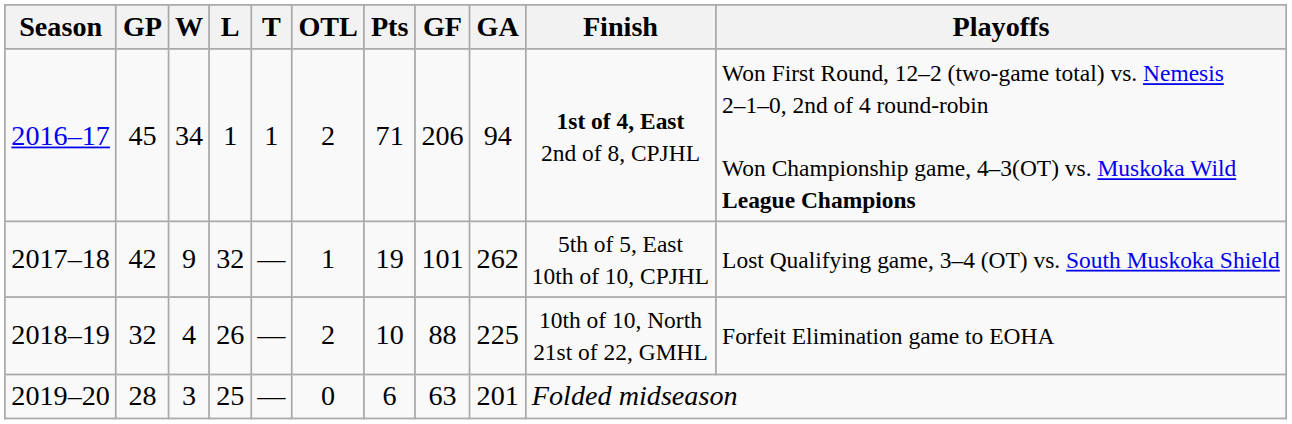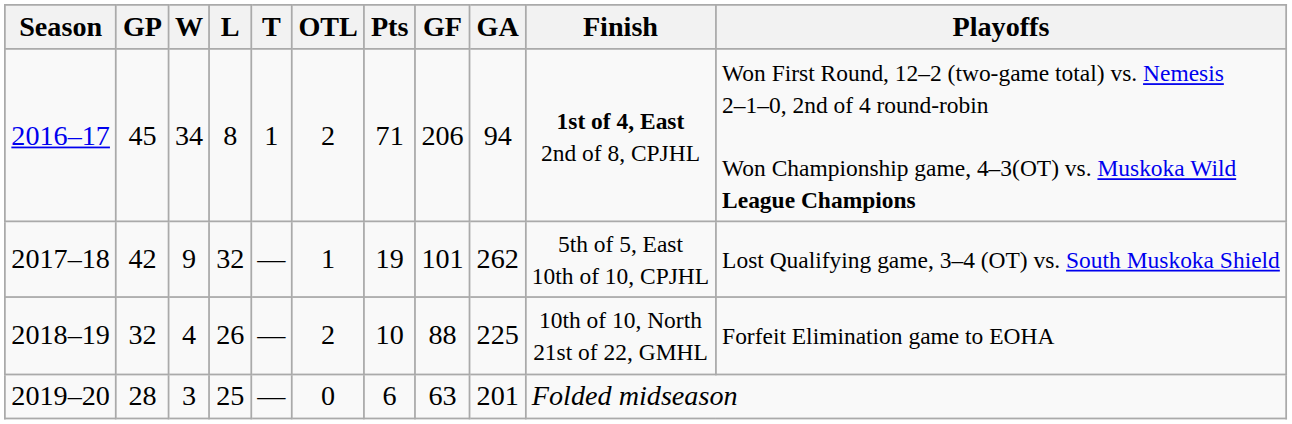2016–17 | L: 1 -> 8
